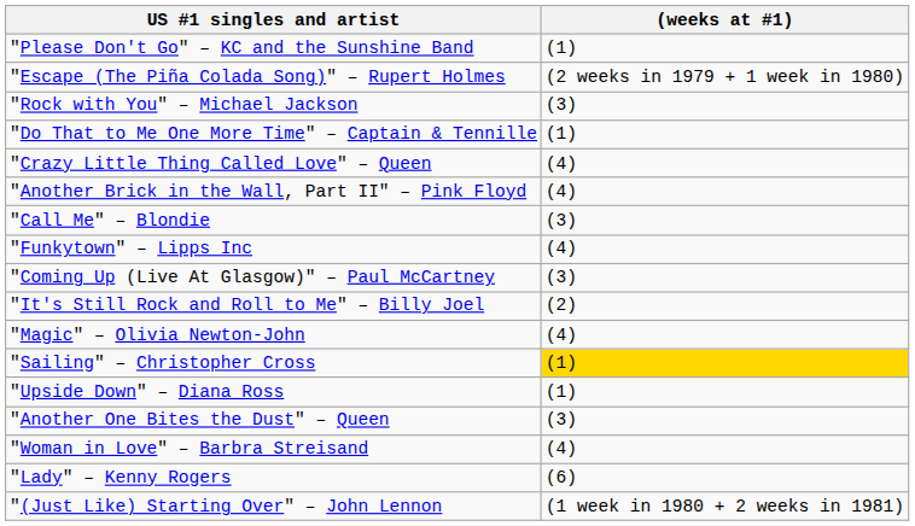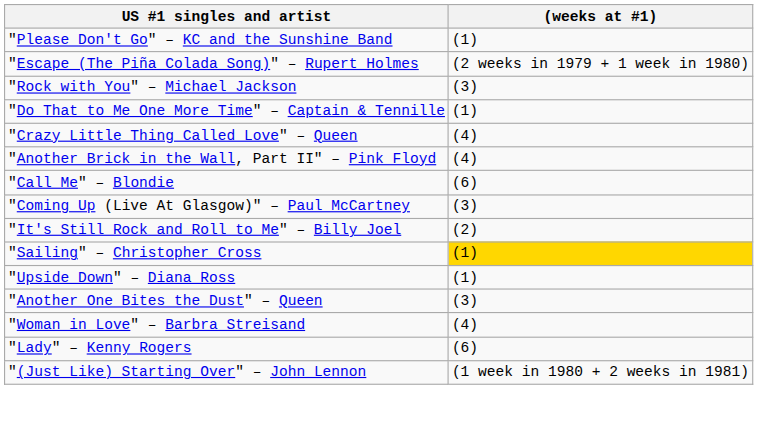"Call Me" – Blondie | (weeks at #1): (3) -> (6)
- row: "Funkytown" – Lipps Inc | (4)
- row: "Magic" – Olivia Newton-John | (4)
